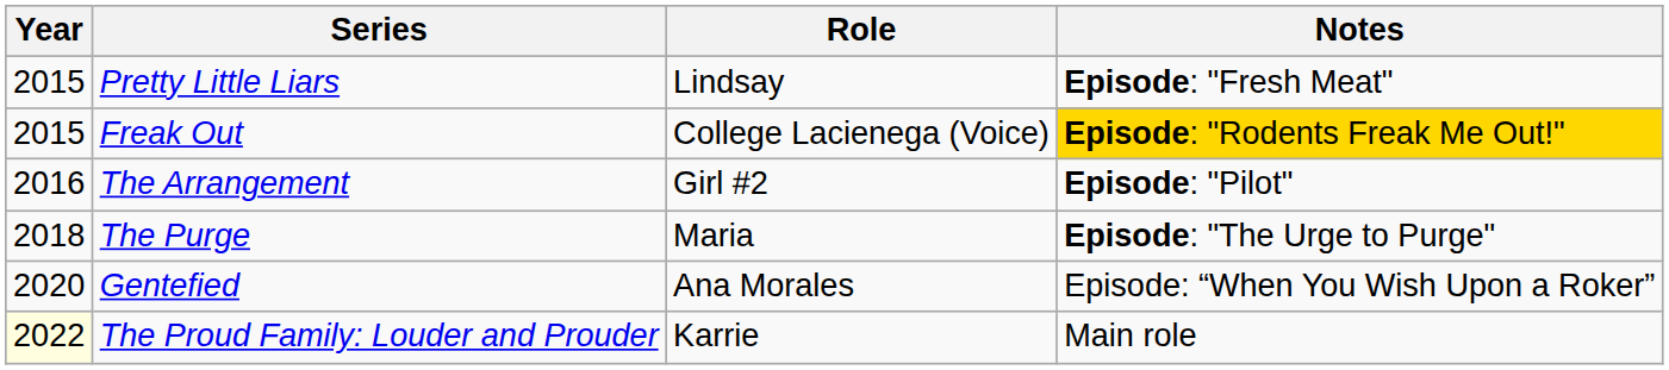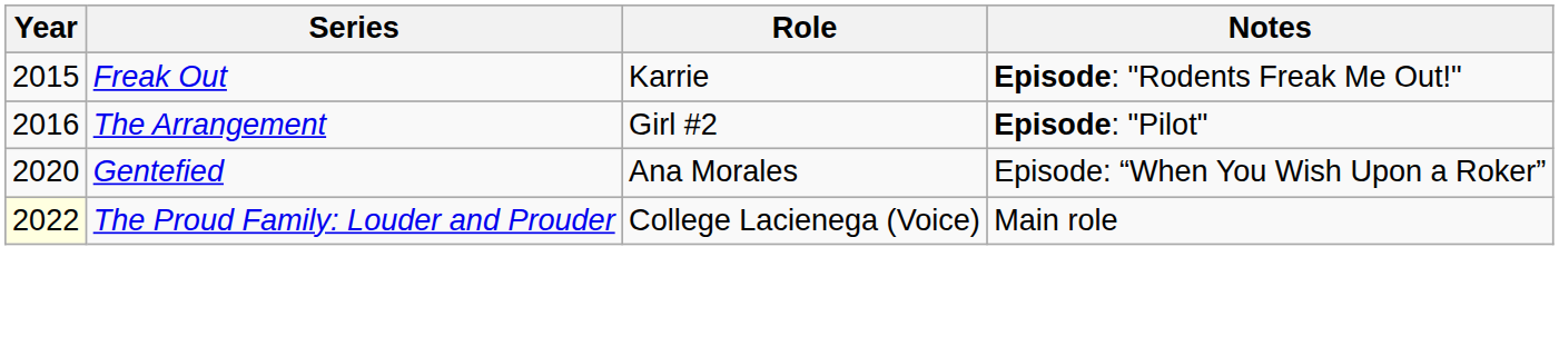- row: 2015 | Pretty Little Liars | Lindsay | Episode: "Fresh Meat"
Freak Out | Role: College Lacienega (Voice) -> Karrie
Freak Out | Notes: gold background -> no background
- row: 2018 | The Purge | Maria | Episode: "The Urge to Purge"
The Proud Family: Louder and Prouder | Role: Karrie -> College Lacienega (Voice)
